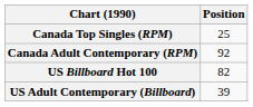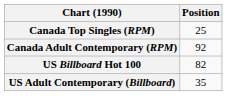US Adult Contemporary (Billboard) | Position: 39 -> 35
